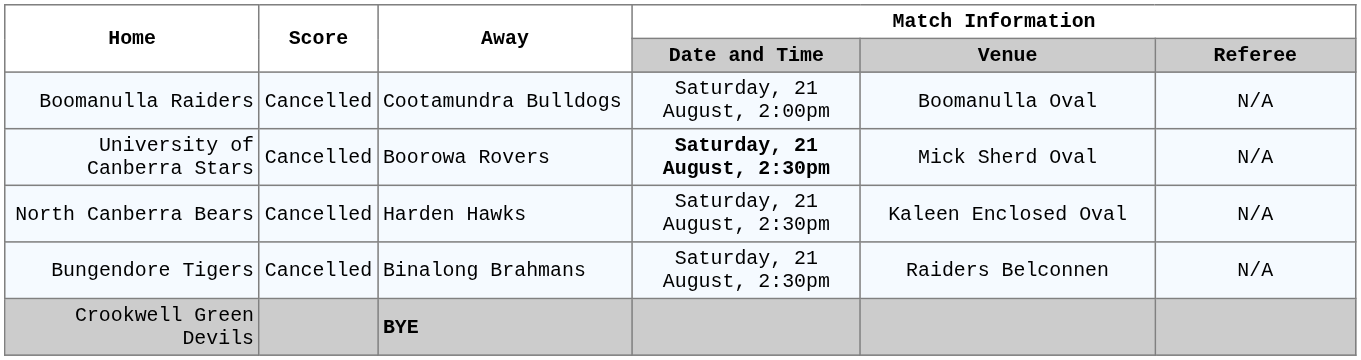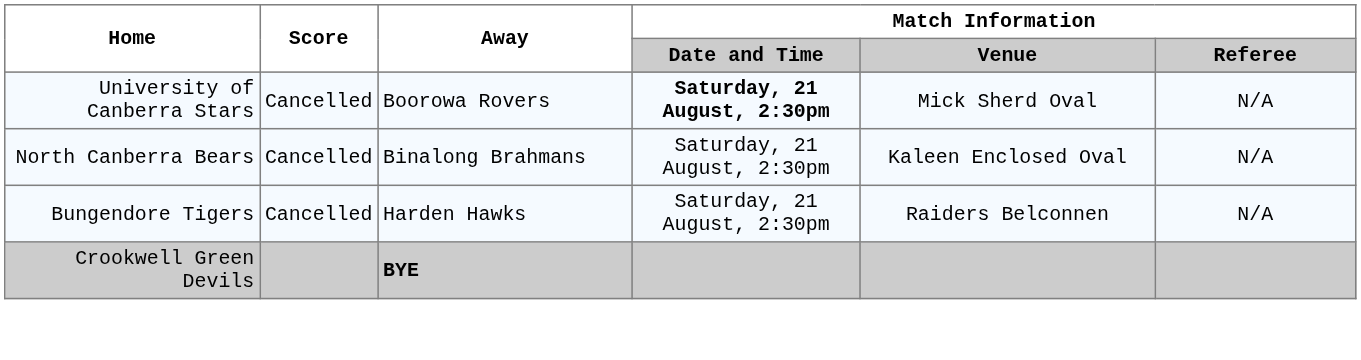- row: Boomanulla Raiders | Cancelled | Cootamundra Bulldogs | Saturday, 21 August, 2:00pm | Boomanulla Oval | N/A
North Canberra Bears | Away: Harden Hawks -> Binalong Brahmans
Bungendore Tigers | Away: Binalong Brahmans -> Harden Hawks
